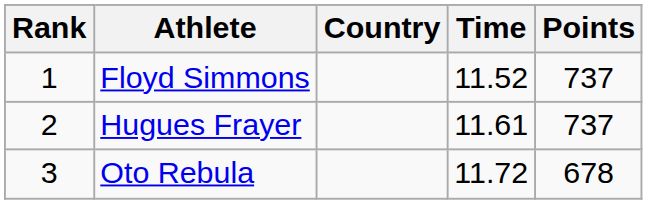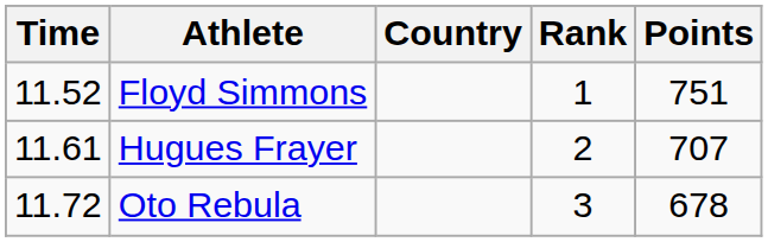columns swapped: Rank <-> Time
Floyd Simmons | Points: 737 -> 751
Hugues Frayer | Points: 737 -> 707
